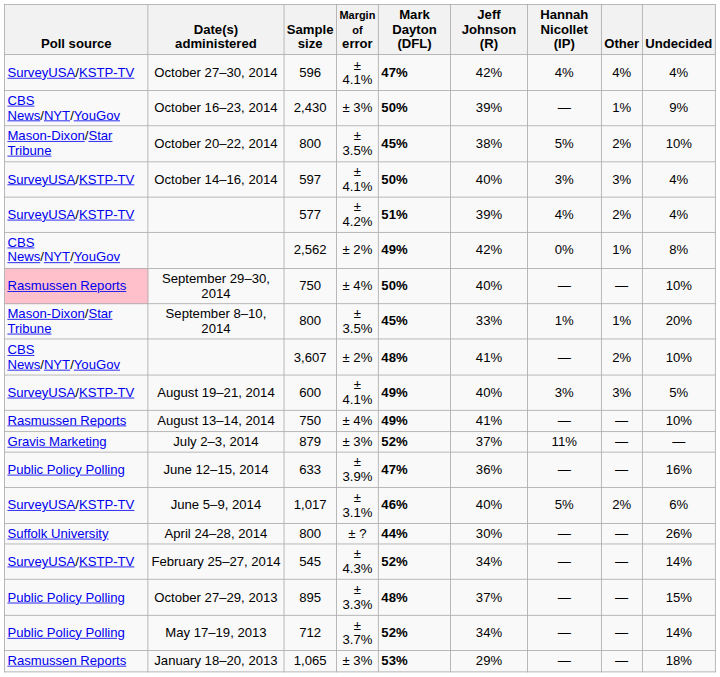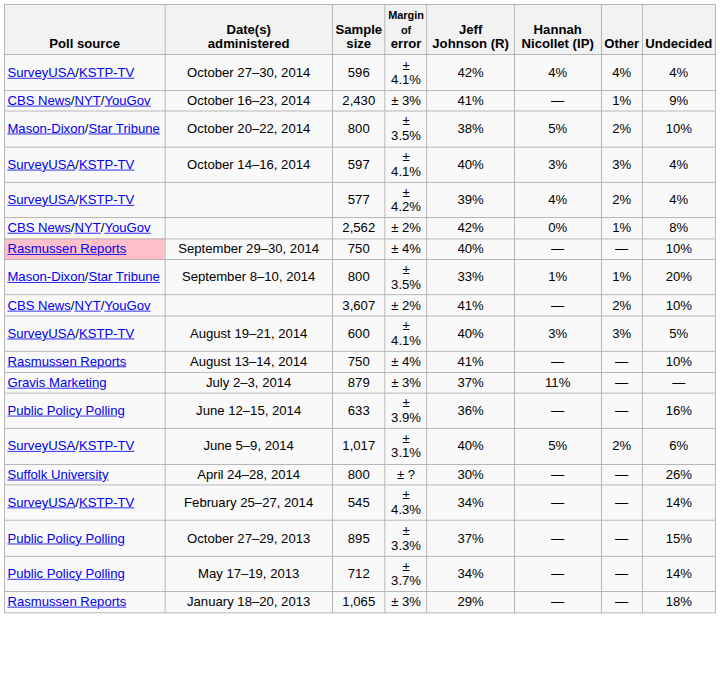- column: Mark Dayton (DFL) | 47% | 50% | 45% | 50% | 51% | 49% | 50% | 45% | 48% | 49% | 49% | 52% | 47% | 46% | 44% | 52% | 48% | 52% | 53%
October 16–23, 2014 | Jeff Johnson (R): 39% -> 41%
